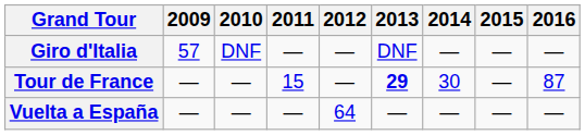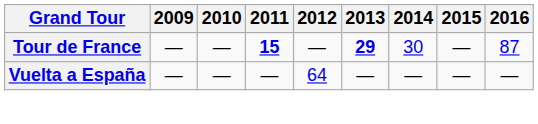- row: Giro d'Italia | 57 | DNF | — | — | DNF | — | — | —
Tour de France | 2011: normal -> bold
